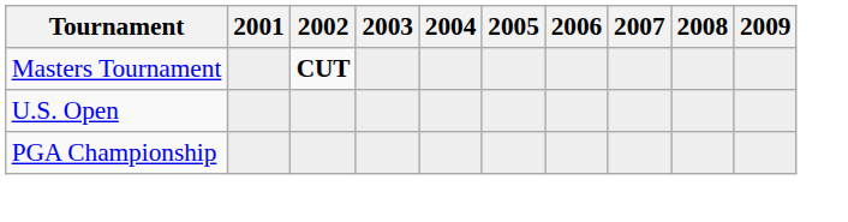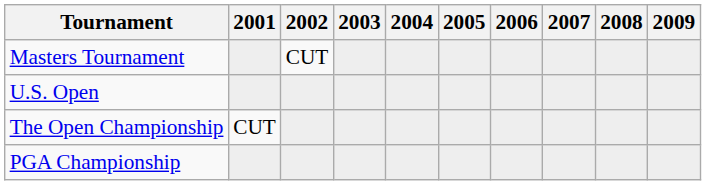Masters Tournament | 2002: bold -> normal
+ row: The Open Championship | CUT
